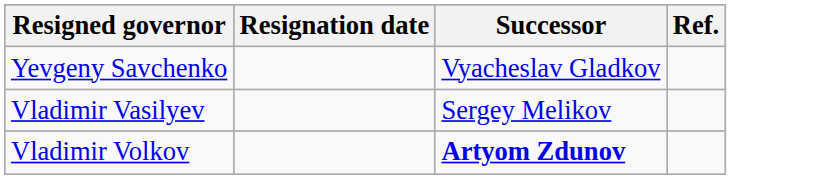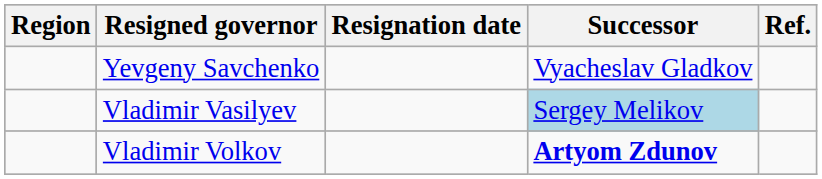+ column: Region
Vladimir Vasilyev | Successor: no background -> lightblue background
